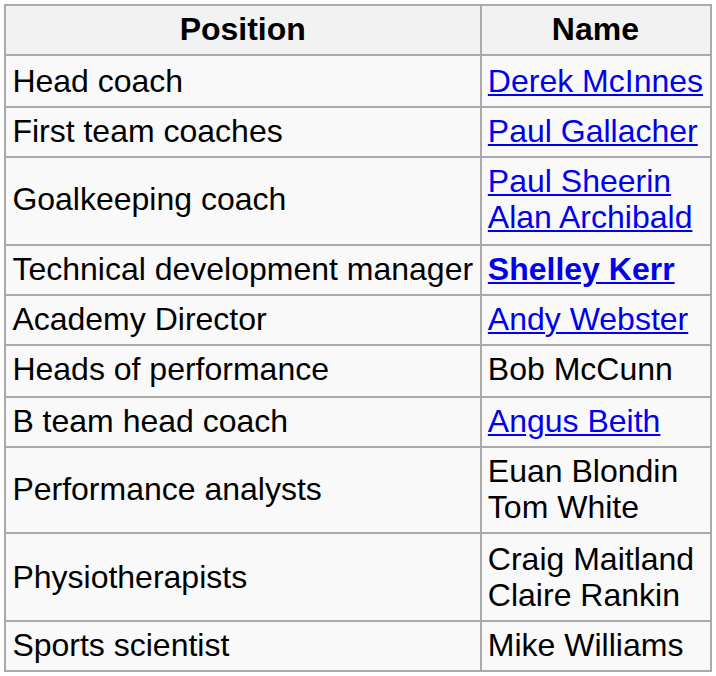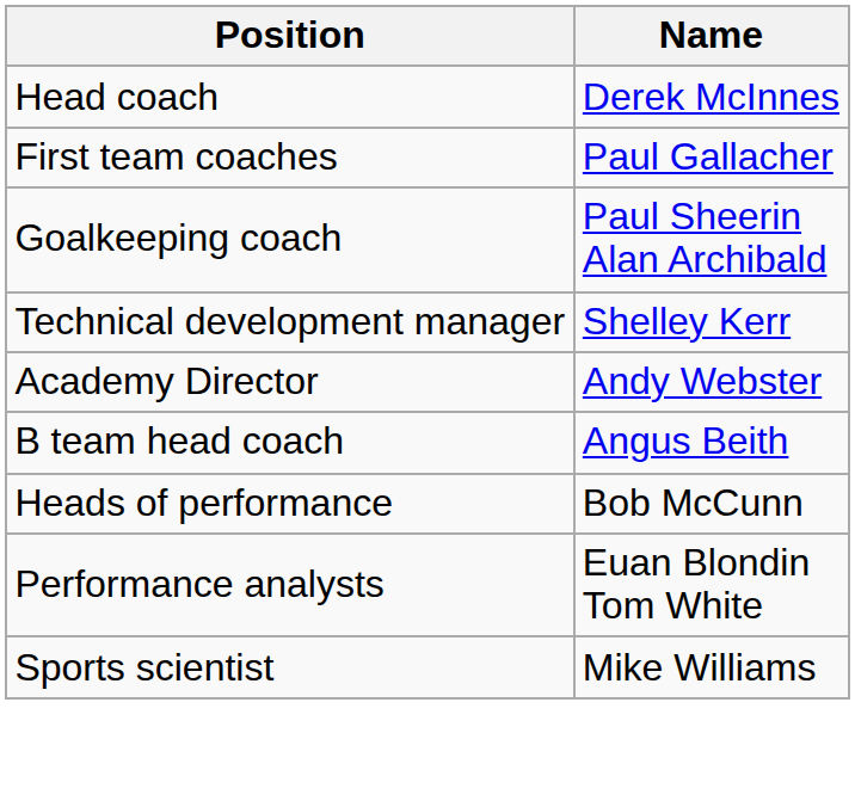Technical development manager | Name: bold -> normal
rows swapped: B team head coach <-> Heads of performance
- row: Physiotherapists | Craig Maitland Claire Rankin
